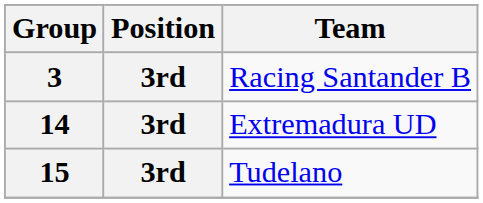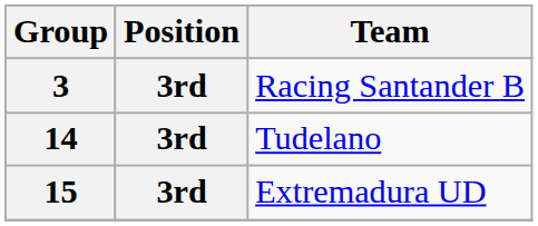14 | Team: Extremadura UD -> Tudelano
15 | Team: Tudelano -> Extremadura UD
